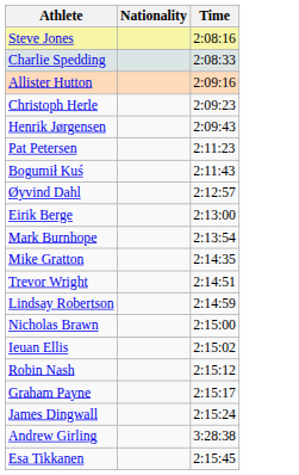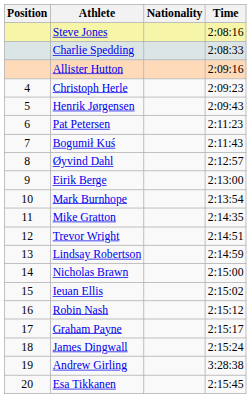+ column: Position | 4 | 5 | 6 | 7 | 8 | 9 | 10 | 11 | 12 | 13 | 14 | 15 | 16 | 17 | 18 | 19 | 20
